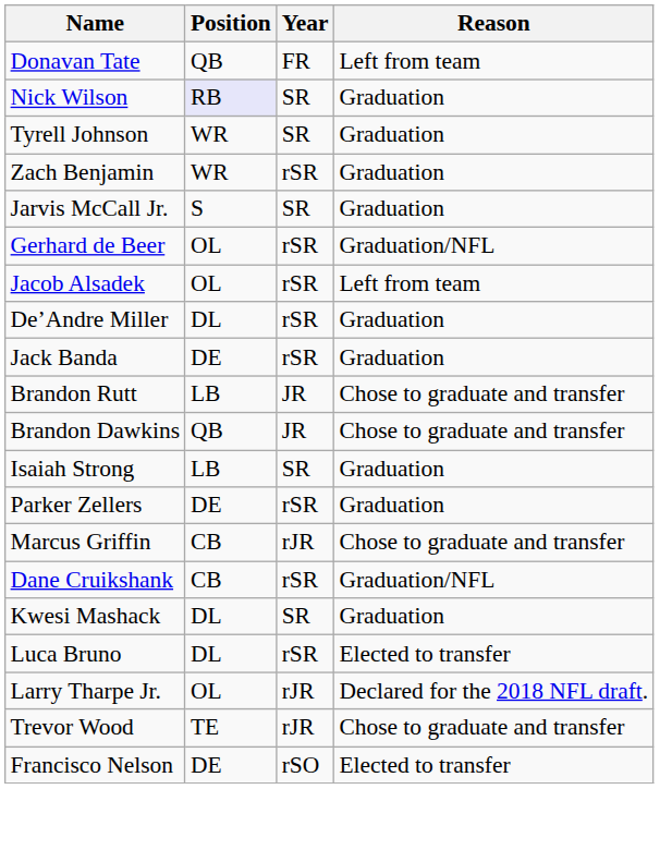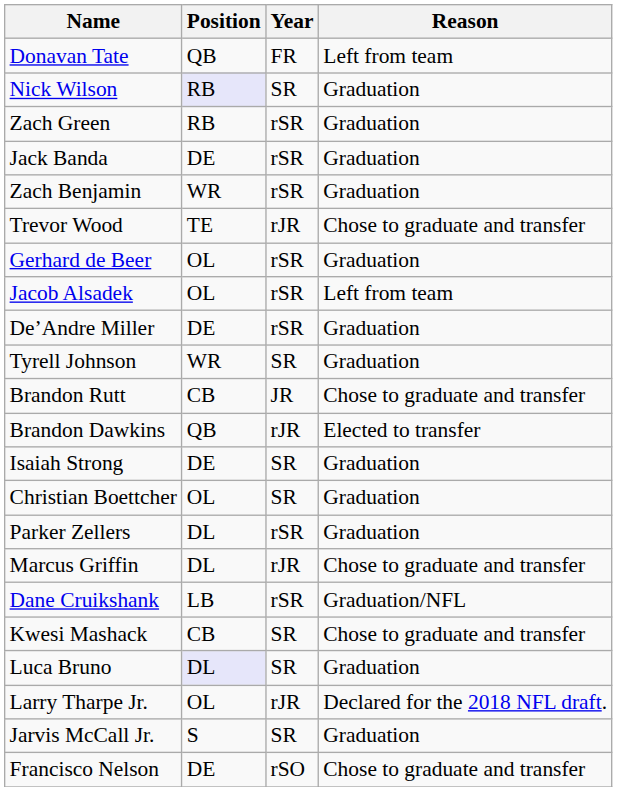+ row: Zach Green | RB | rSR | Graduation
rows swapped: Tyrell Johnson <-> Jack Banda
rows swapped: Trevor Wood <-> Jarvis McCall Jr.
Gerhard de Beer | Reason: Graduation/NFL -> Graduation
De’Andre Miller | Position: DL -> DE
Brandon Rutt | Position: LB -> CB
Brandon Dawkins | Year: JR -> rJR
Brandon Dawkins | Reason: Chose to graduate and transfer -> Elected to transfer
Isaiah Strong | Position: LB -> DE
+ row: Christian Boettcher | OL | SR | Graduation
Parker Zellers | Position: DE -> DL
Marcus Griffin | Position: CB -> DL
Dane Cruikshank | Position: CB -> LB
Kwesi Mashack | Position: DL -> CB
Kwesi Mashack | Reason: Graduation -> Chose to graduate and transfer
Luca Bruno | Position: no background -> lavender background
Luca Bruno | Year: rSR -> SR
Luca Bruno | Reason: Elected to transfer -> Graduation
Francisco Nelson | Reason: Elected to transfer -> Chose to graduate and transfer
